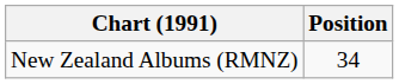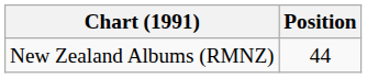New Zealand Albums (RMNZ) | Position: 34 -> 44
